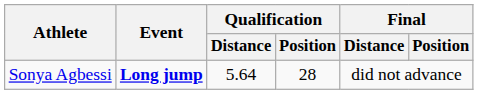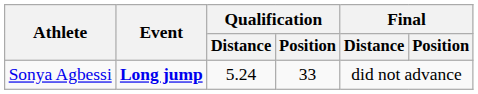Sonya Agbessi | Qualification / Distance: 5.64 -> 5.24
Sonya Agbessi | Qualification / Position: 28 -> 33
